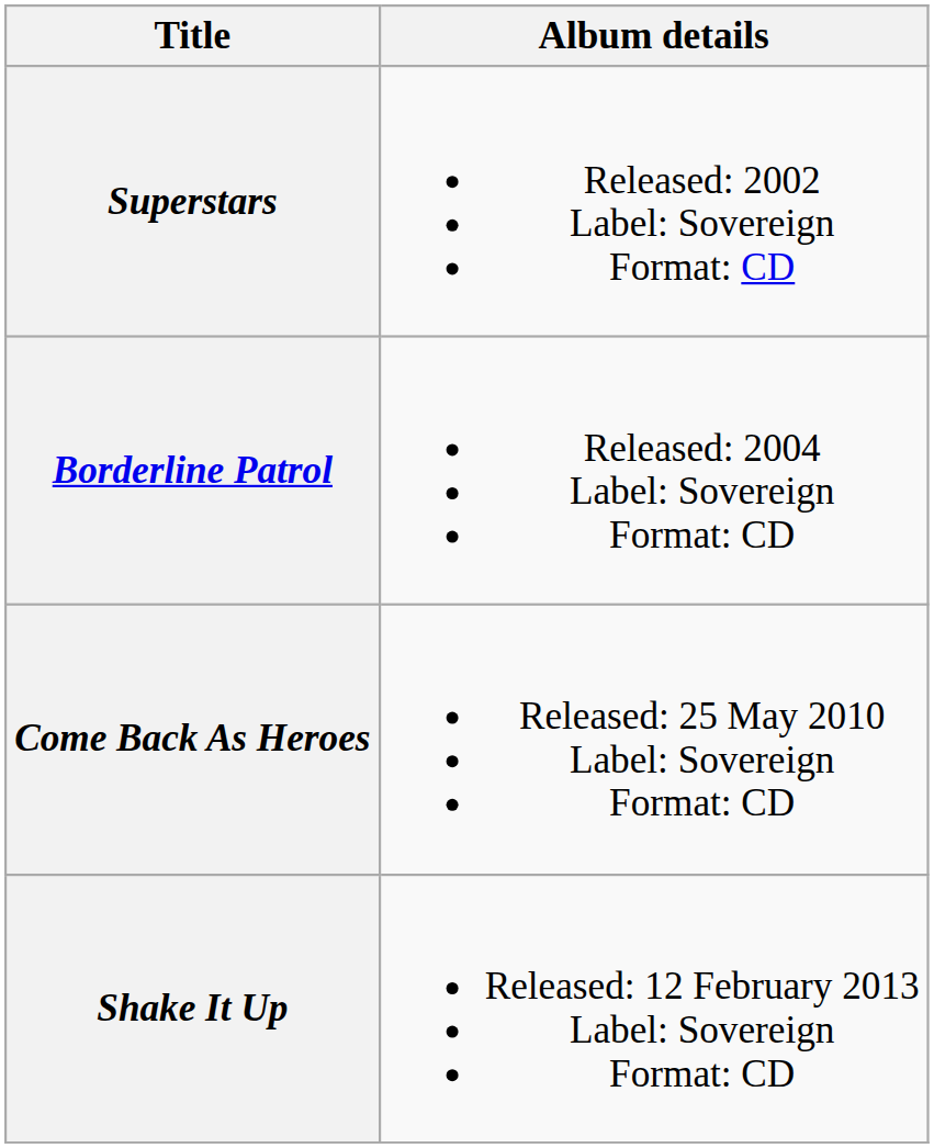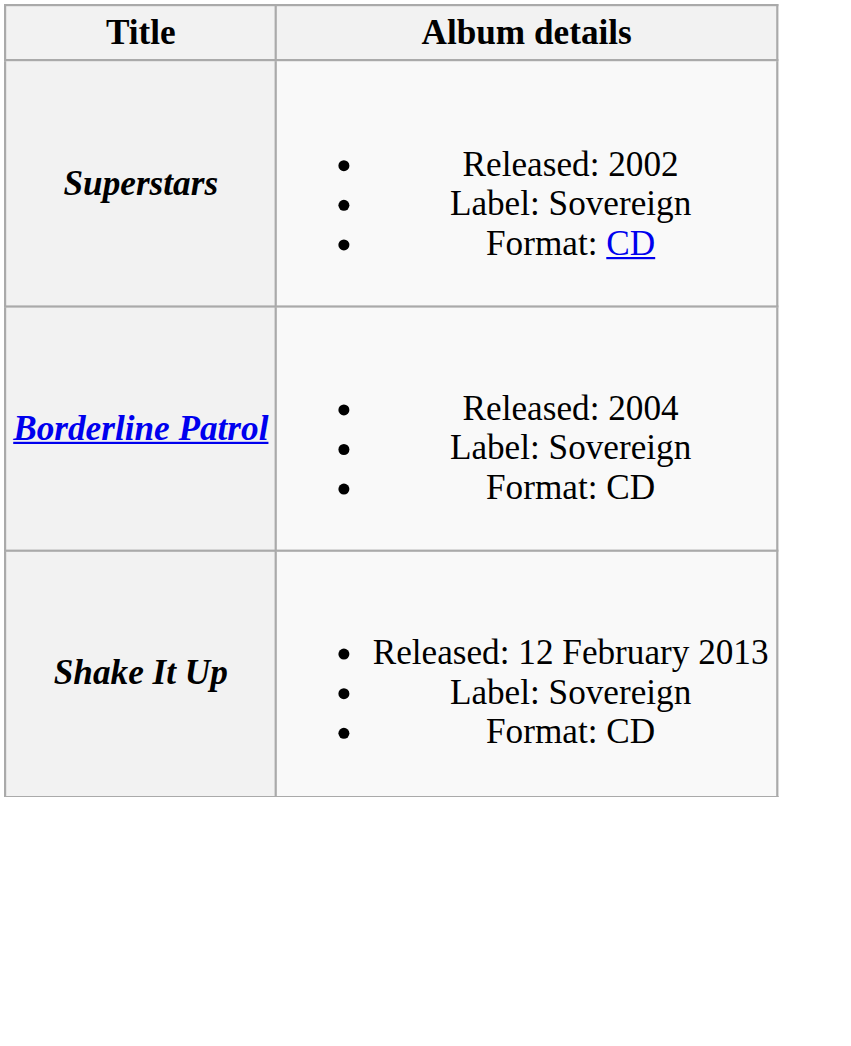- row: Come Back As Heroes | Released: 25 May 2010 Label: Sovereign Format: CD
